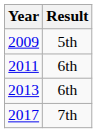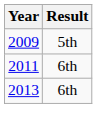- row: 2017 | 7th
